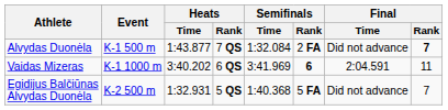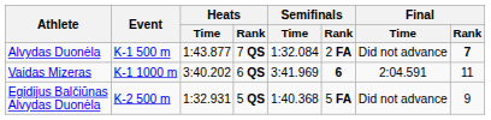Egidijus Balčiūnas Alvydas Duonėla | Final / Rank: 7 -> 9
